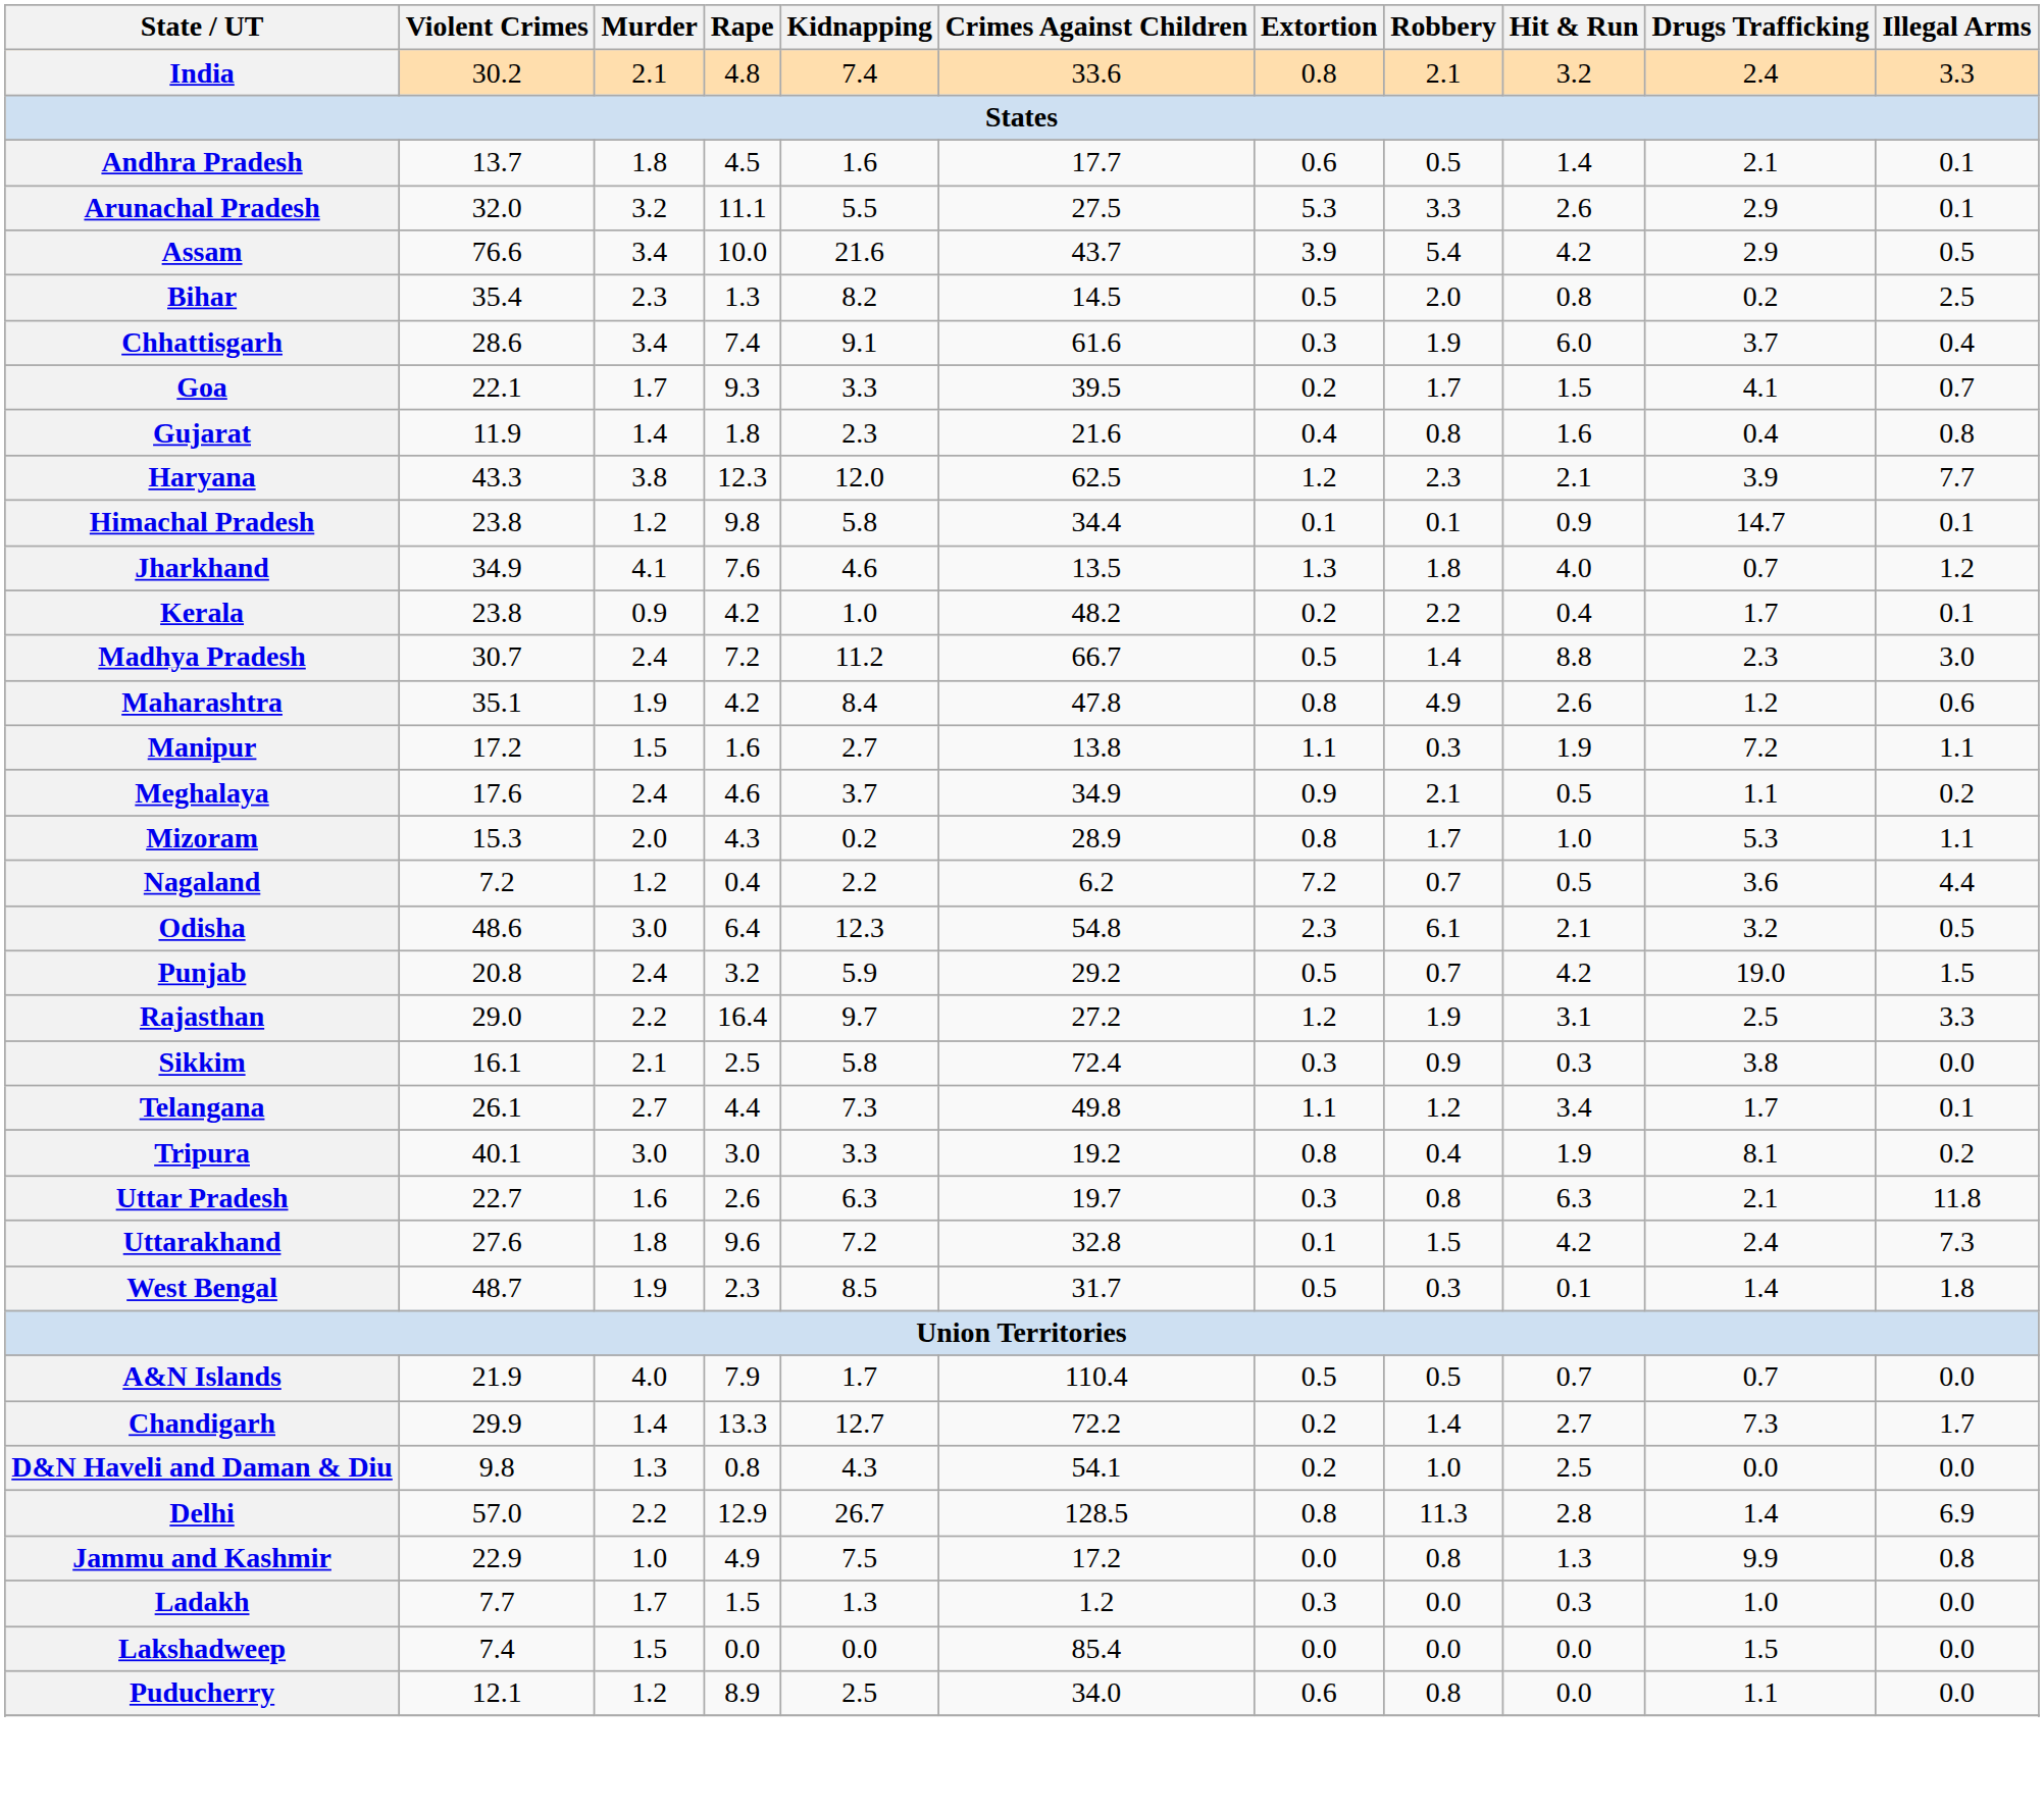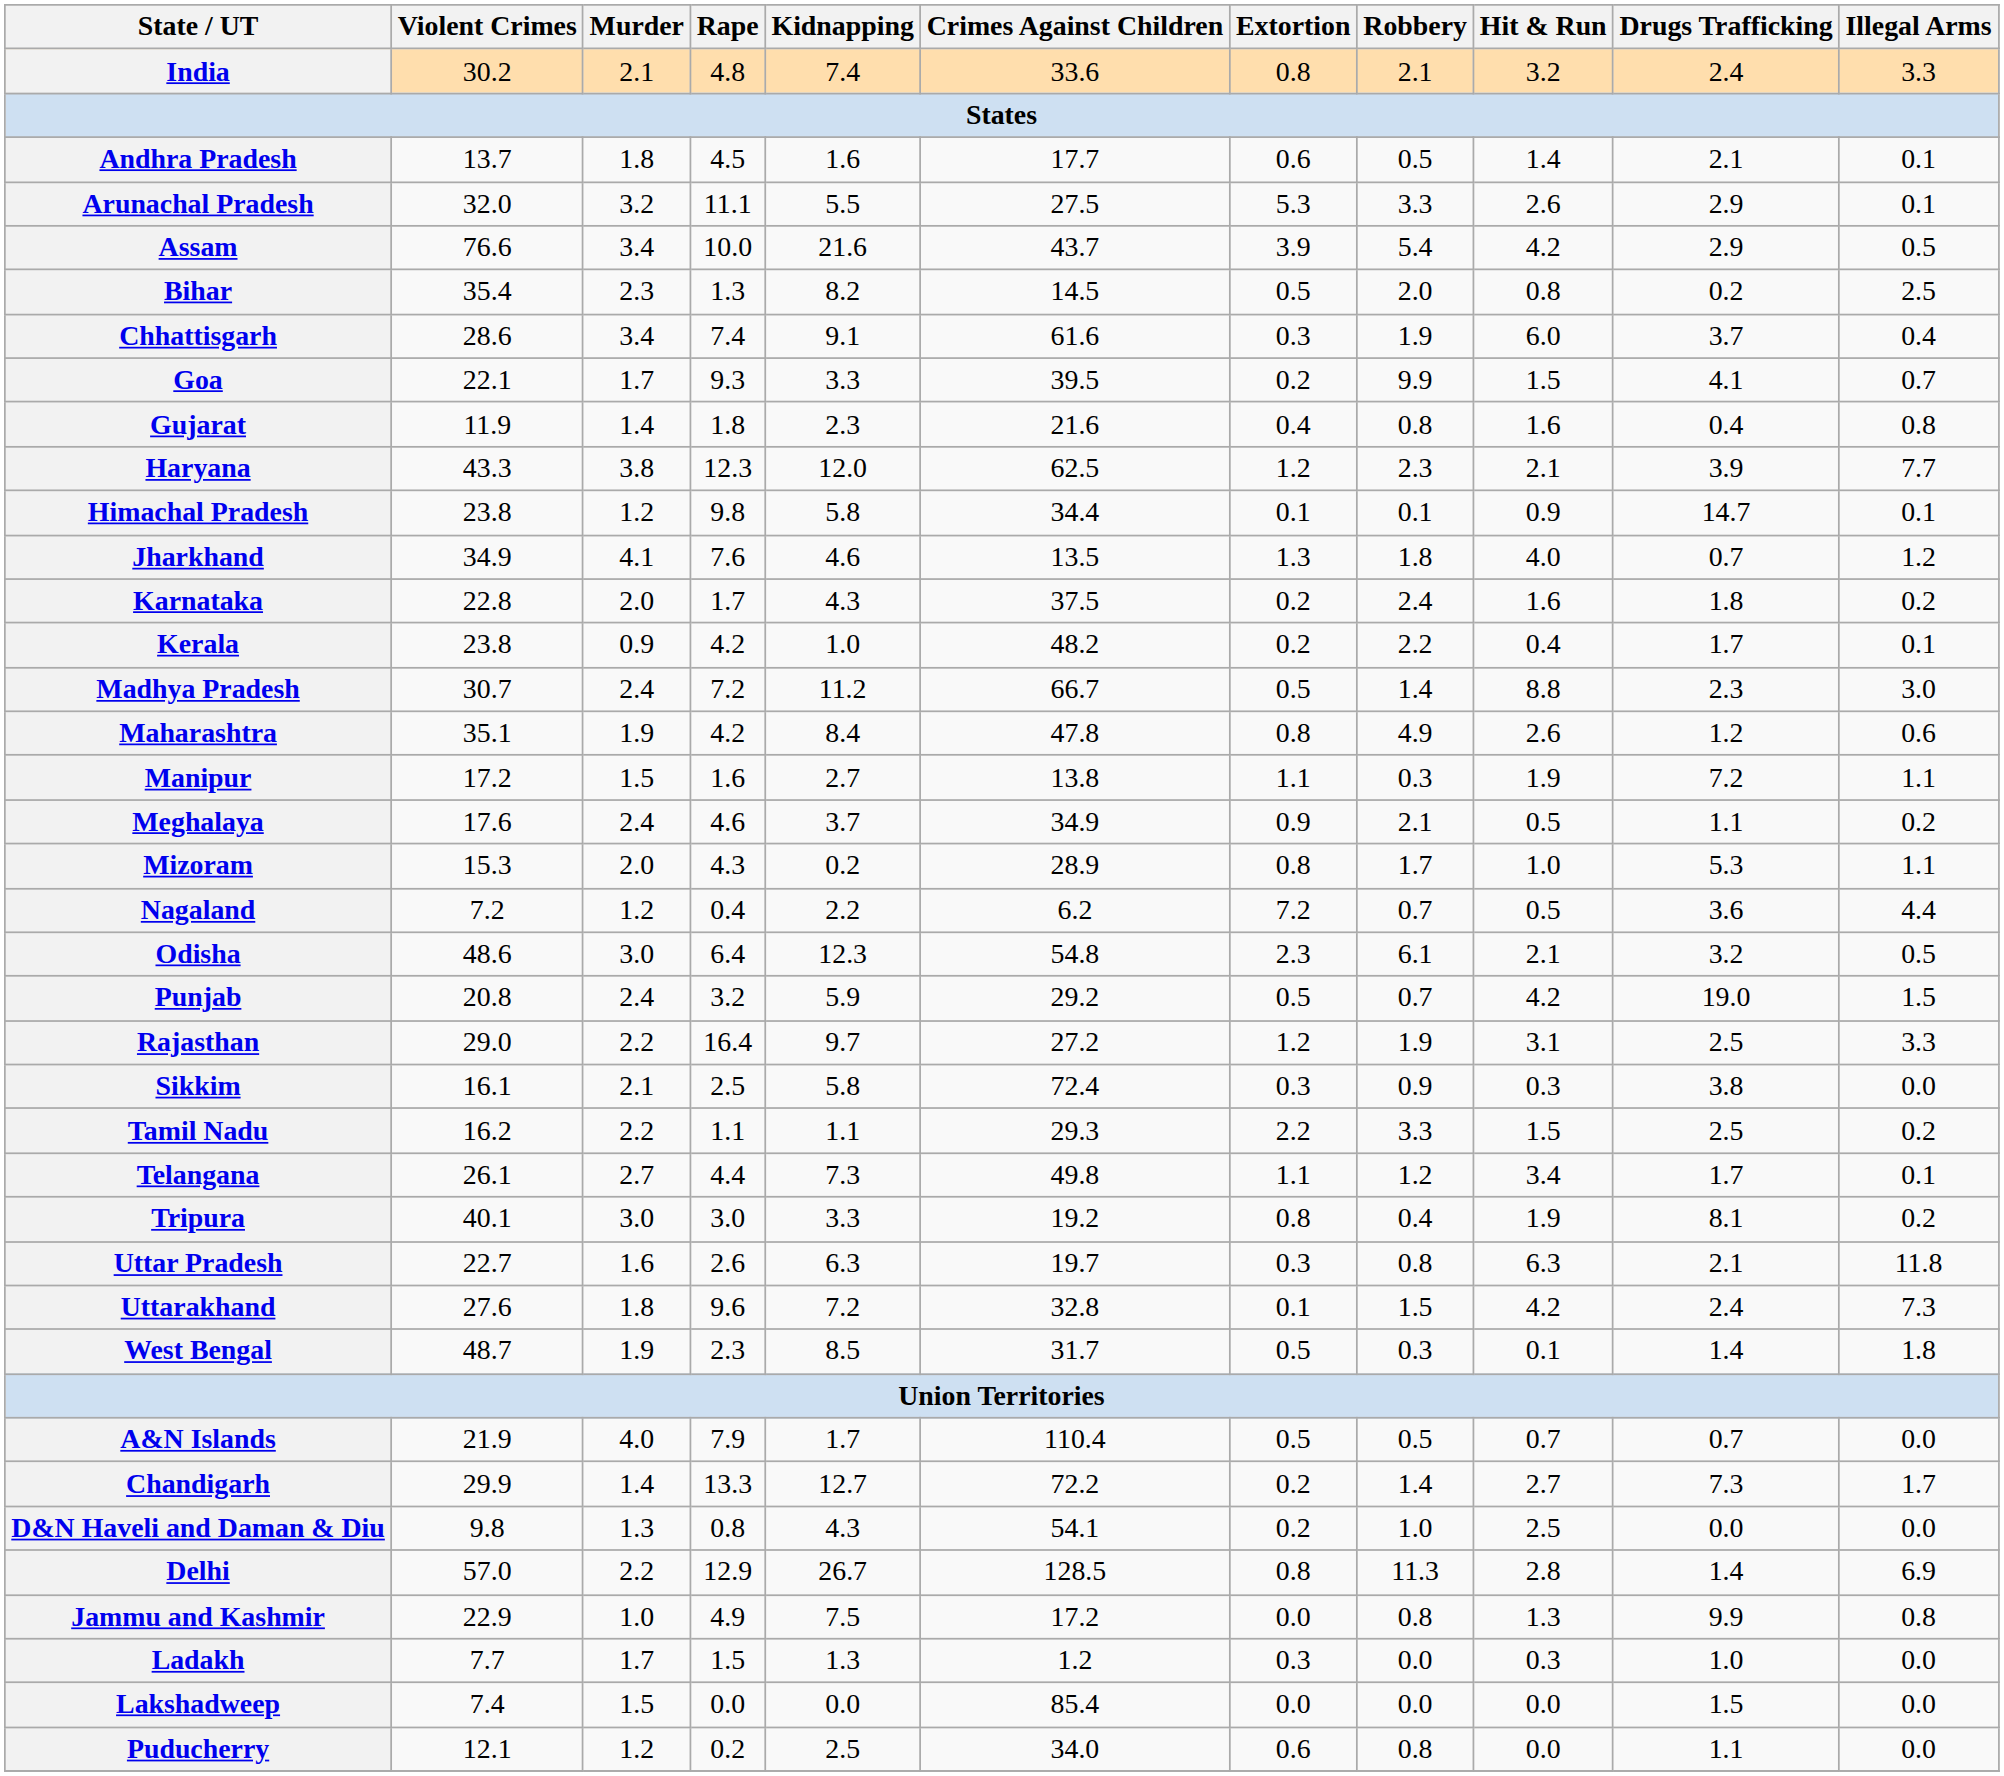Goa | Robbery: 1.7 -> 9.9
+ row: Karnataka | 22.8 | 2.0 | 1.7 | 4.3 | 37.5 | 0.2 | 2.4 | 1.6 | 1.8 | 0.2
+ row: Tamil Nadu | 16.2 | 2.2 | 1.1 | 1.1 | 29.3 | 2.2 | 3.3 | 1.5 | 2.5 | 0.2
Puducherry | Rape: 8.9 -> 0.2
